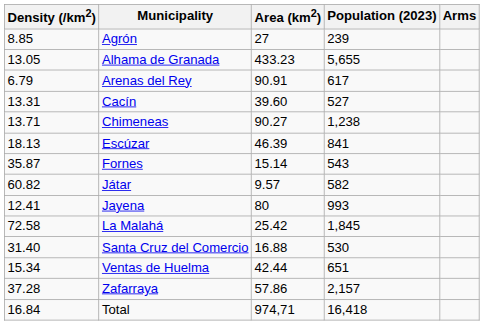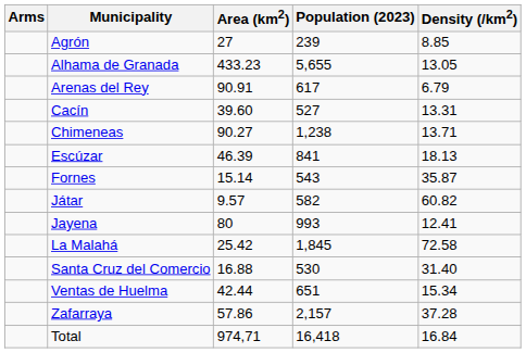columns swapped: Arms <-> Density (/km2)
